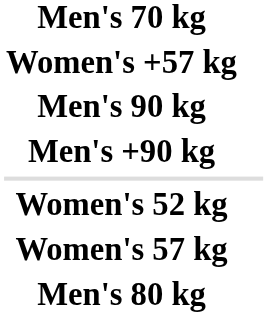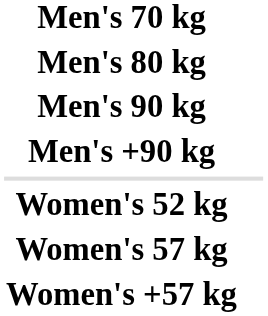rows swapped: Men's 80 kg <-> Women's +57 kg
